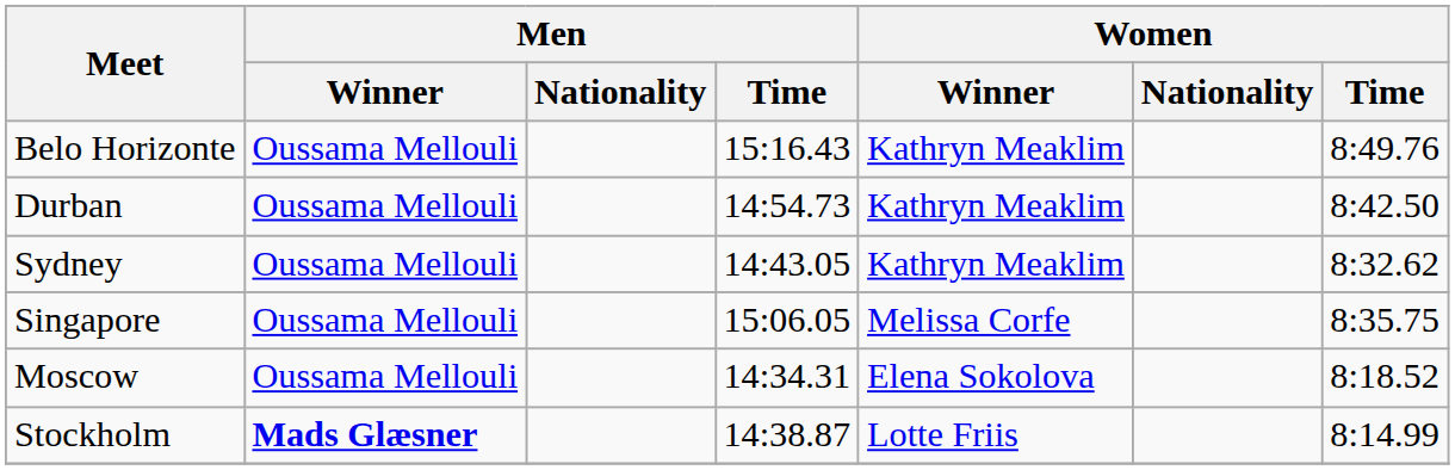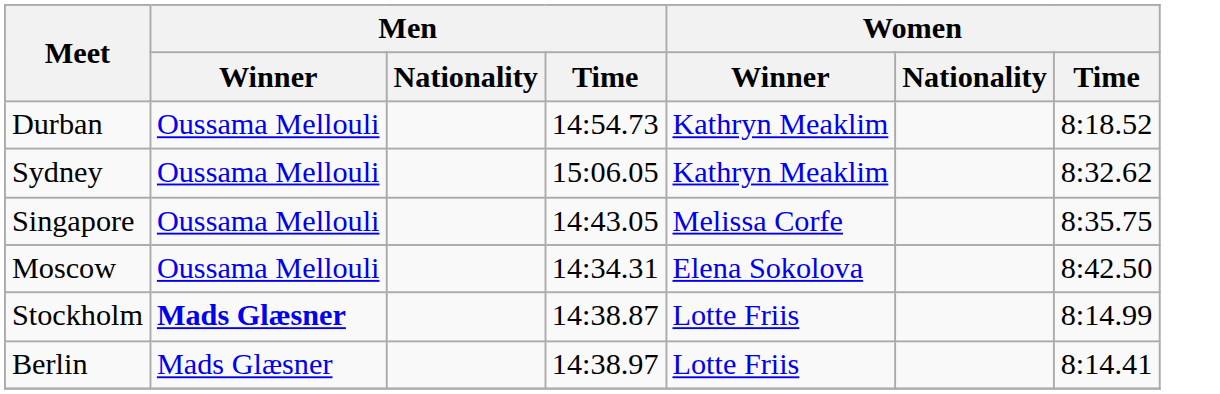- row: Belo Horizonte | Oussama Mellouli | 15:16.43 | Kathryn Meaklim | 8:49.76
Durban | Women / Time: 8:42.50 -> 8:18.52
Sydney | Men / Time: 14:43.05 -> 15:06.05
Singapore | Men / Time: 15:06.05 -> 14:43.05
Moscow | Women / Time: 8:18.52 -> 8:42.50
+ row: Berlin | Mads Glæsner | 14:38.97 | Lotte Friis | 8:14.41
